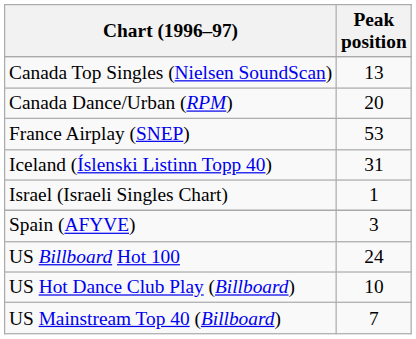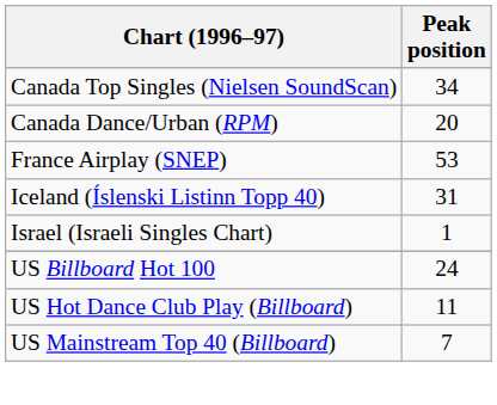Canada Top Singles (Nielsen SoundScan) | Peak position: 13 -> 34
- row: Spain (AFYVE) | 3
US Hot Dance Club Play (Billboard) | Peak position: 10 -> 11
